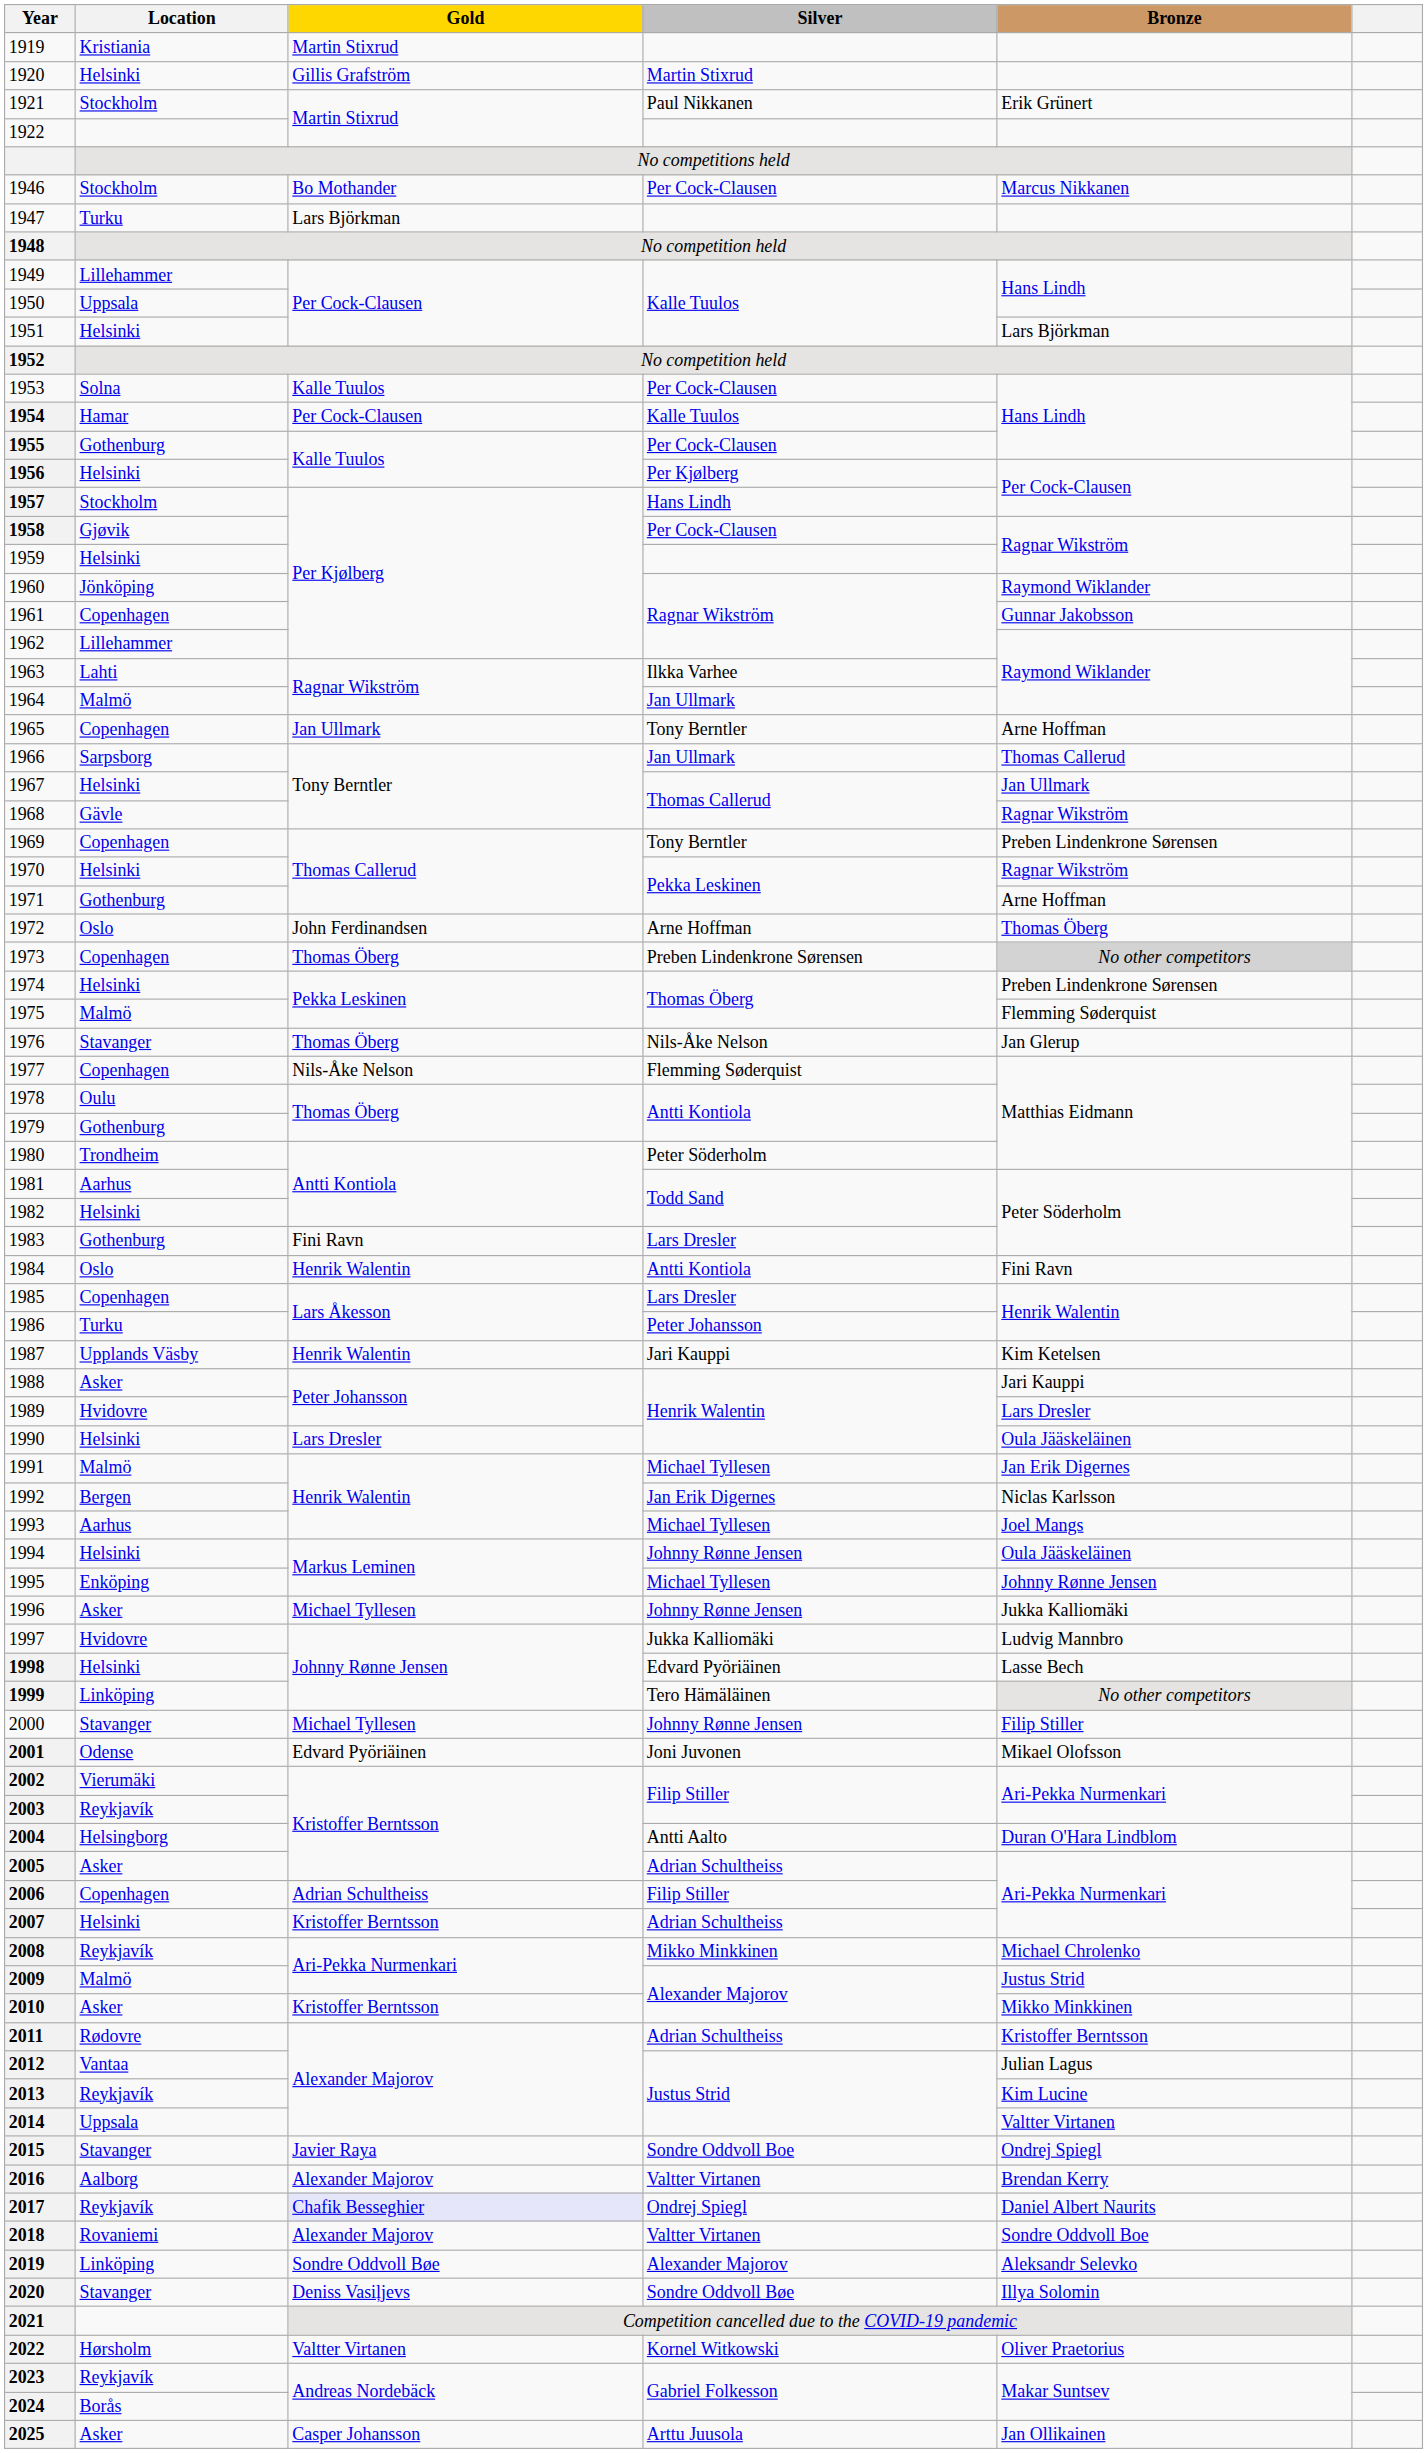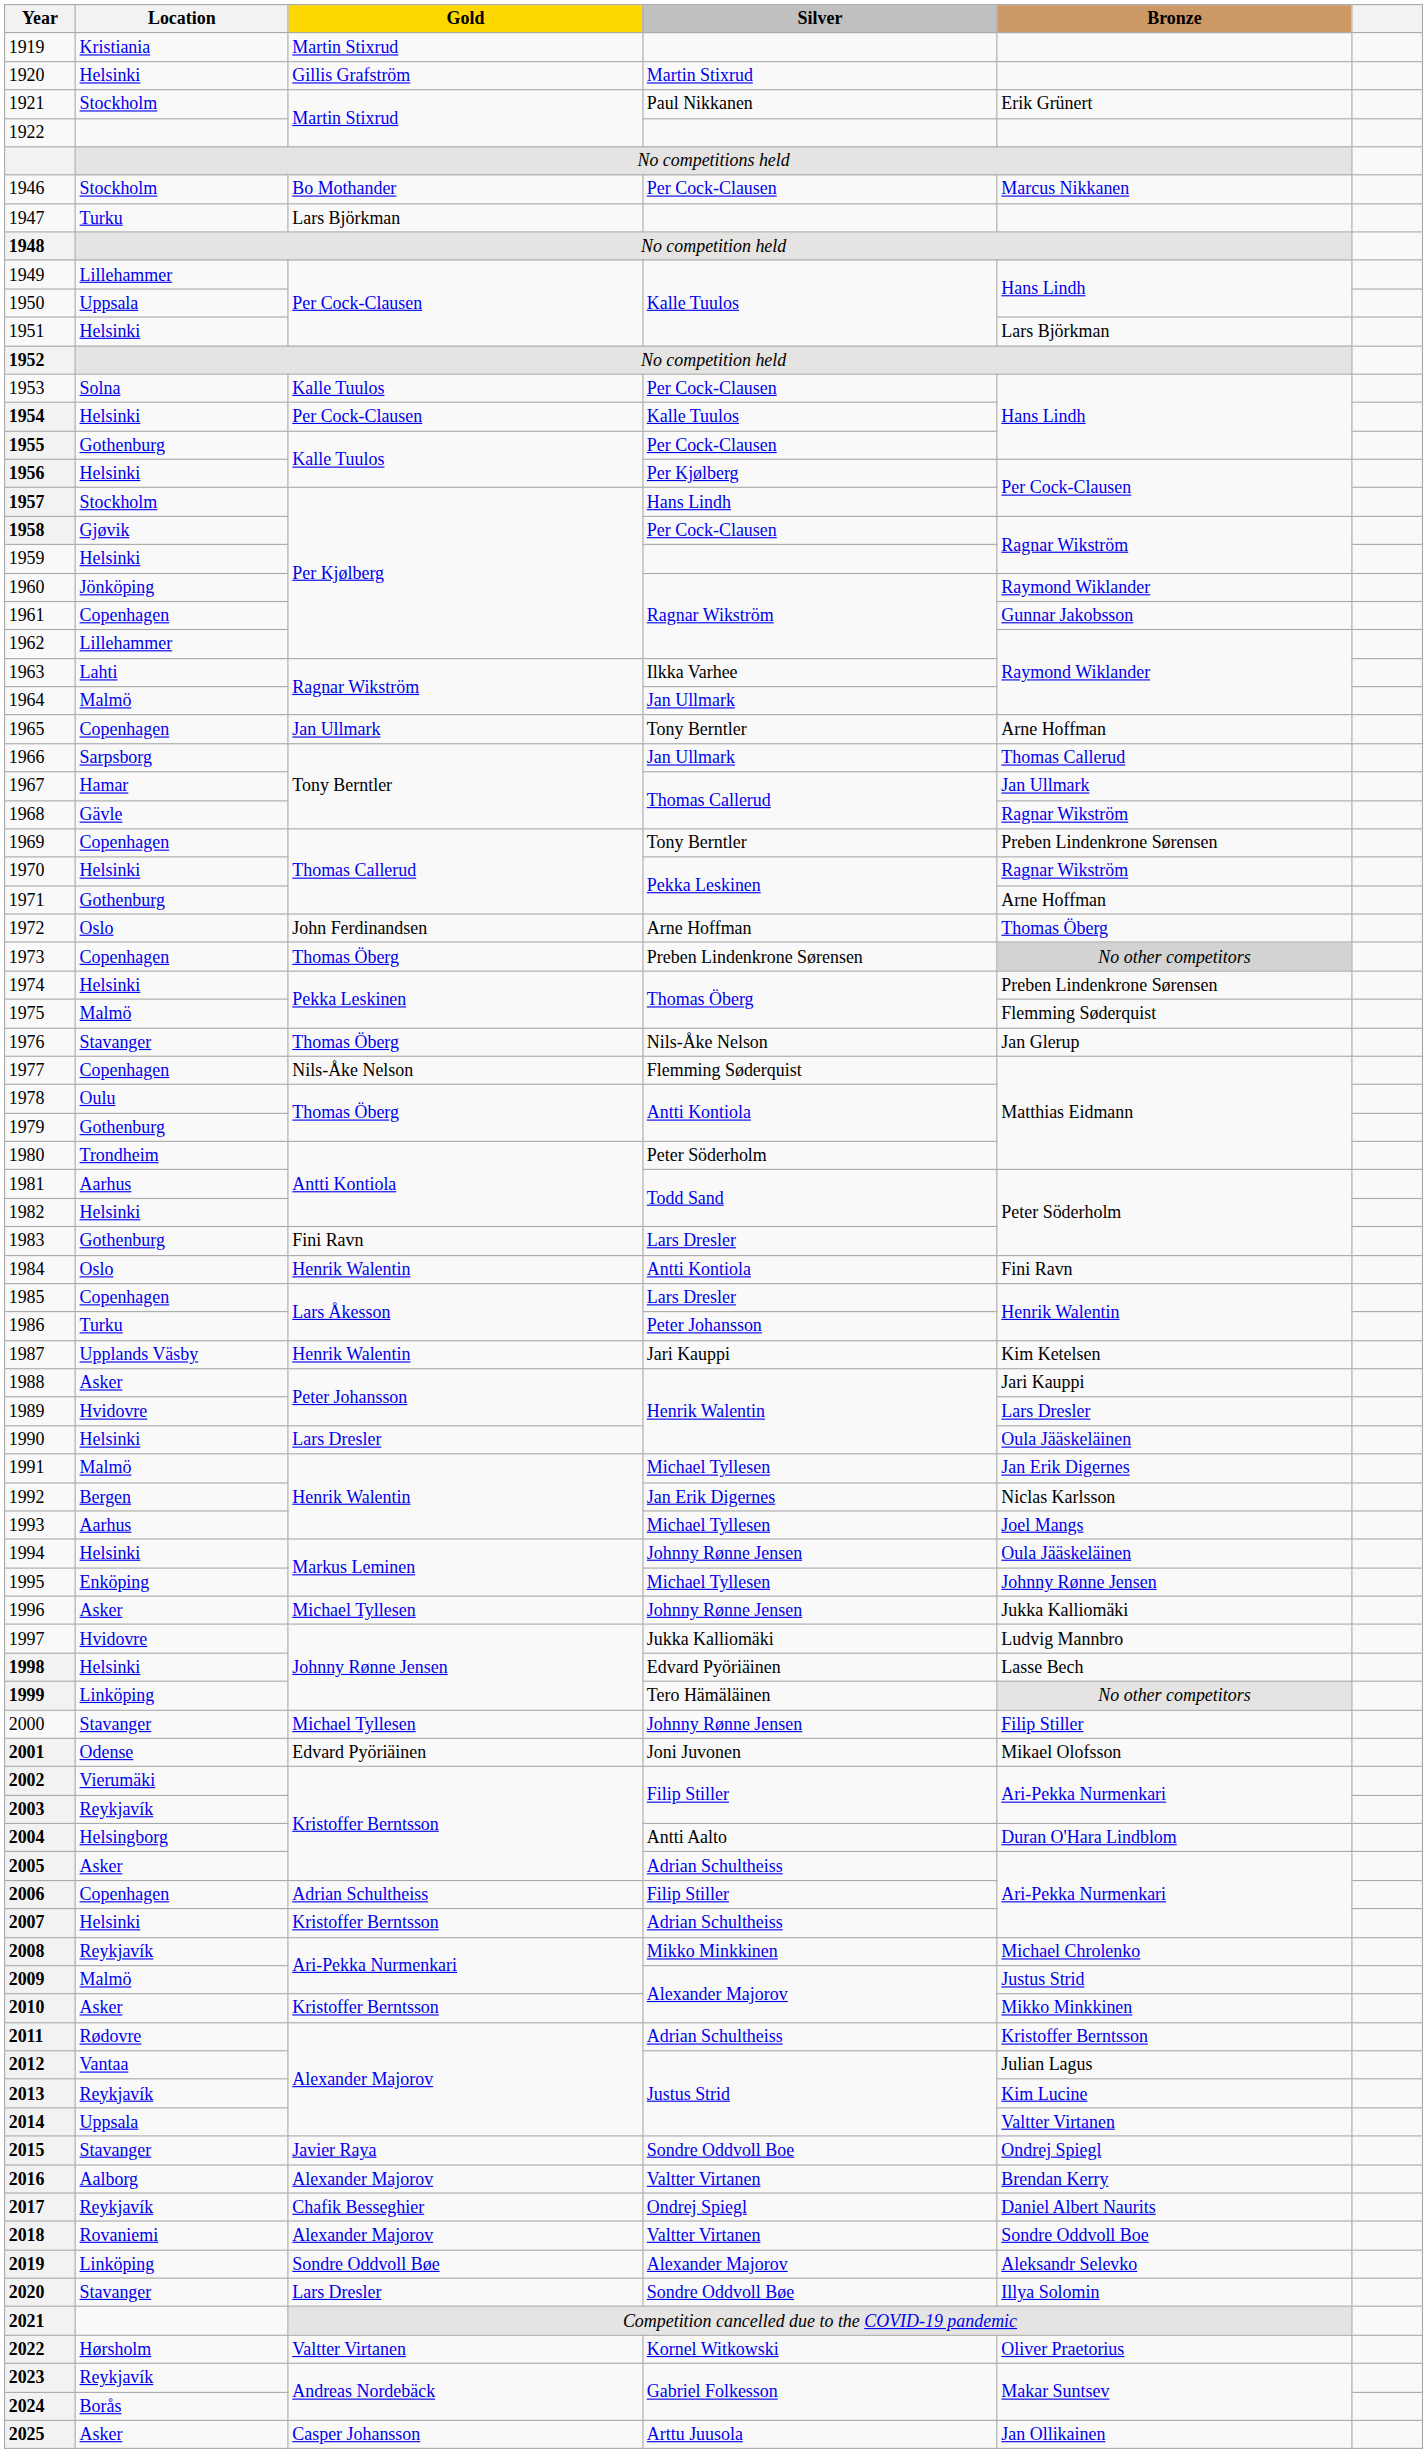1954 | Location: Hamar -> Helsinki
1967 | Location: Helsinki -> Hamar
2017 | Gold: lavender background -> no background
2020 | Gold: Deniss Vasiļjevs -> Lars Dresler
